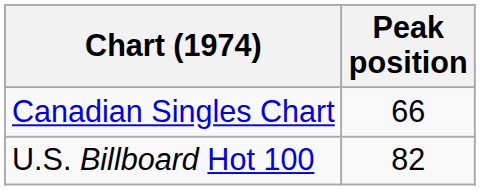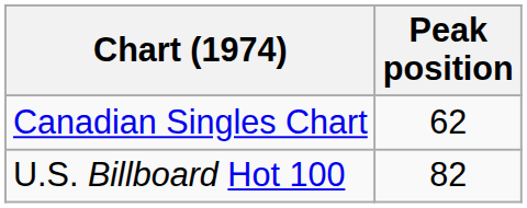Canadian Singles Chart | Peak position: 66 -> 62
